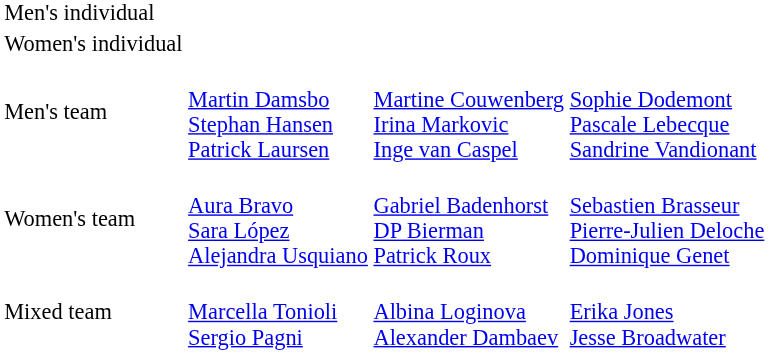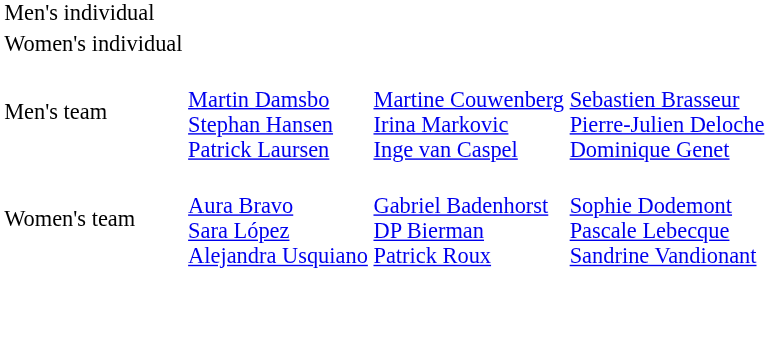Men's team | column 4: Sophie Dodemont Pascale Lebecque Sandrine Vandionant -> Sebastien Brasseur Pierre-Julien Deloche Dominique Genet
Women's team | column 4: Sebastien Brasseur Pierre-Julien Deloche Dominique Genet -> Sophie Dodemont Pascale Lebecque Sandrine Vandionant
- row: Mixed team | Marcella Tonioli Sergio Pagni | Albina Loginova Alexander Dambaev | Erika Jones Jesse Broadwater
